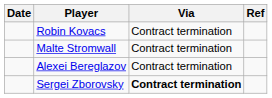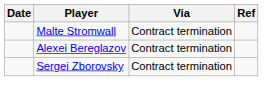- row: Robin Kovacs | Contract termination
Sergei Zborovsky | Via: bold -> normal
